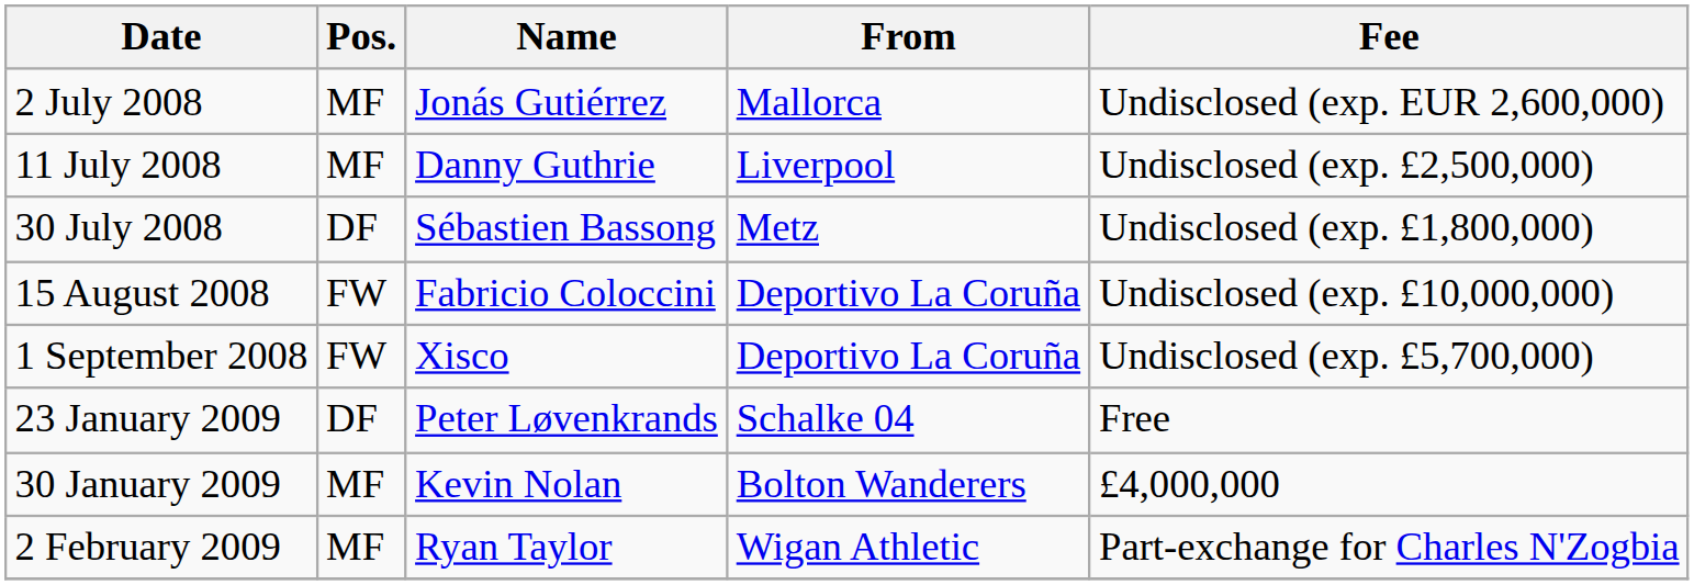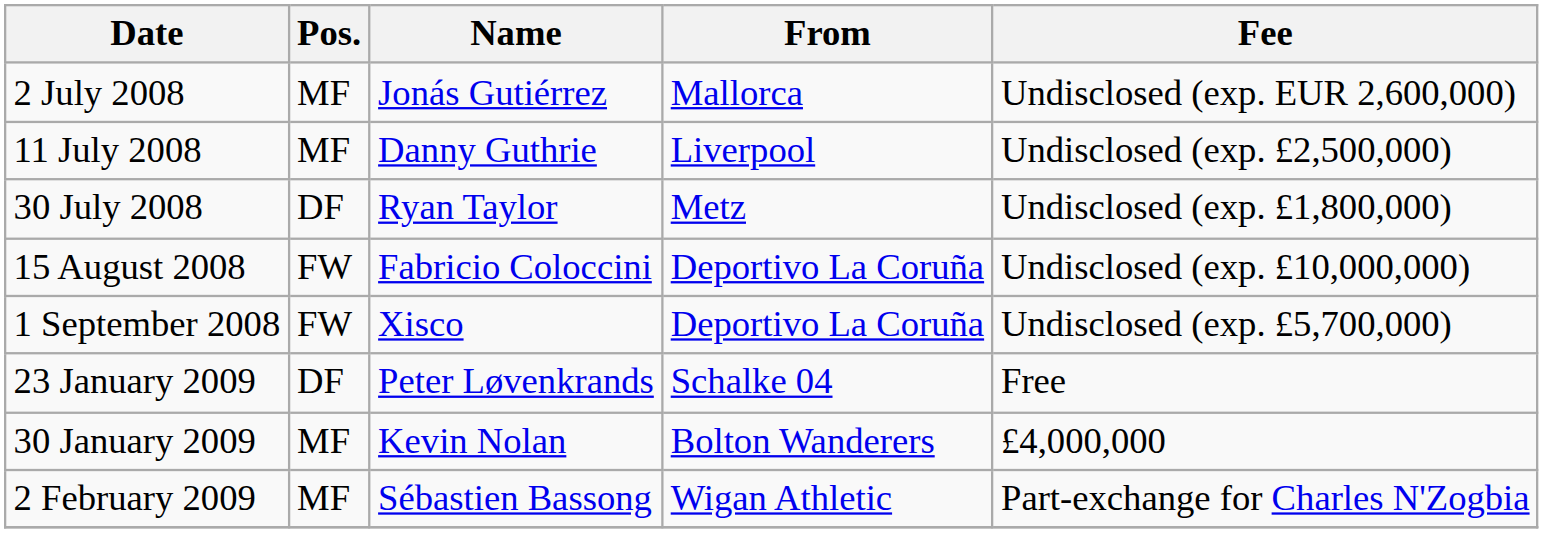30 July 2008 | Name: Sébastien Bassong -> Ryan Taylor
2 February 2009 | Name: Ryan Taylor -> Sébastien Bassong
